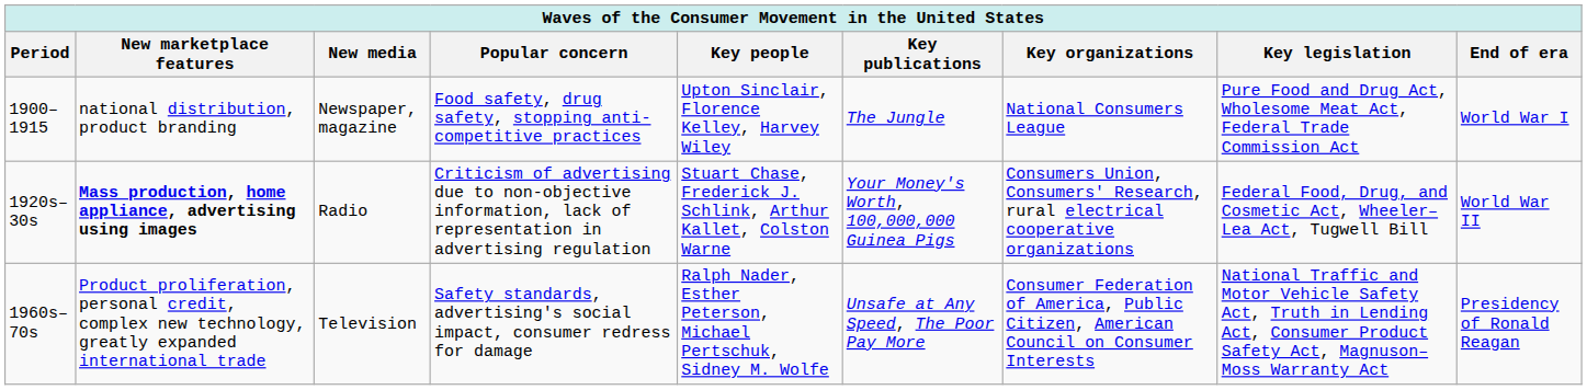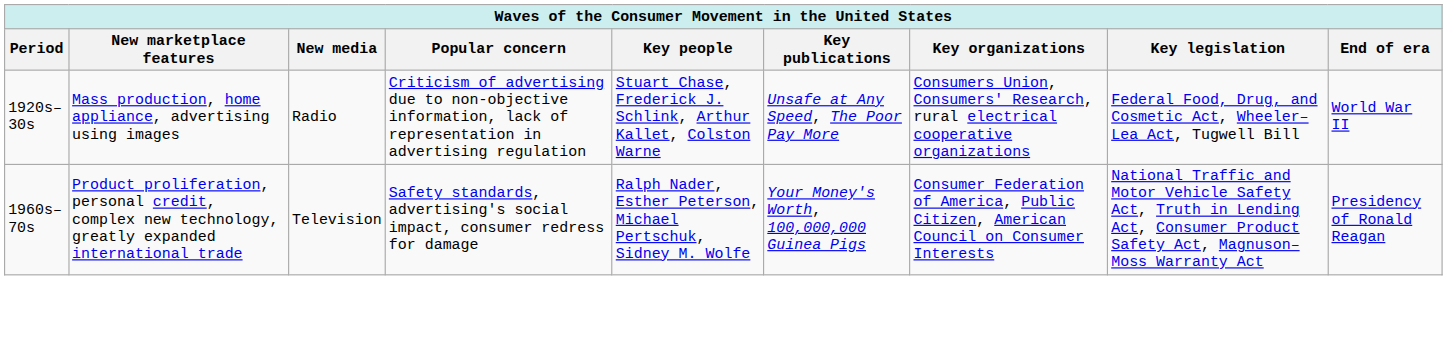- row: 1900–1915 | national distribution, product branding | Newspaper, magazine | Food safety, drug safety, stopping anti-competitive practices | Upton Sinclair, Florence Kelley, Harvey Wiley | The Jungle | National Consumers League | Pure Food and Drug Act, Wholesome Meat Act, Federal Trade Commission Act | World War I
1920s–30s | New marketplace features: bold -> normal
1920s–30s | Key publications: Your Money's Worth, 100,000,000 Guinea Pigs -> Unsafe at Any Speed, The Poor Pay More
1960s–70s | Key publications: Unsafe at Any Speed, The Poor Pay More -> Your Money's Worth, 100,000,000 Guinea Pigs
